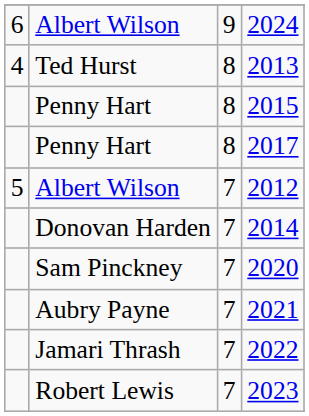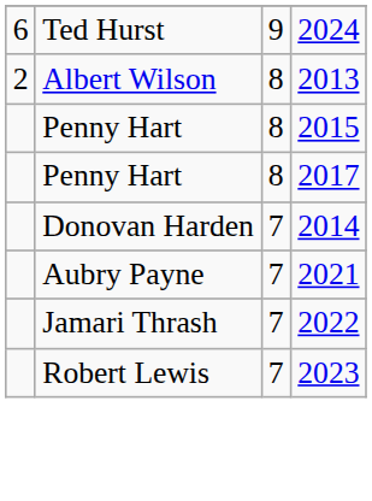2024 | column 2: Albert Wilson -> Ted Hurst
2013 | column 1: 4 -> 2
2013 | column 2: Ted Hurst -> Albert Wilson
- row: 5 | Albert Wilson | 7 | 2012
- row: Sam Pinckney | 7 | 2020
